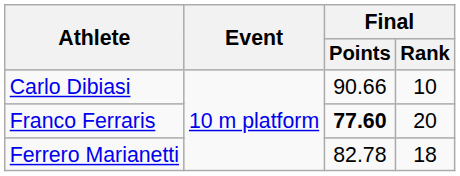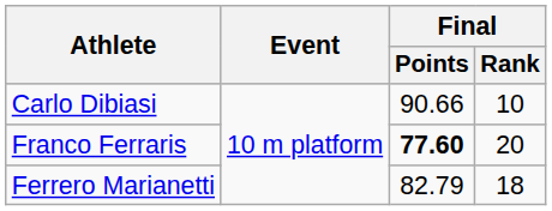Ferrero Marianetti | Final / Points: 82.78 -> 82.79
